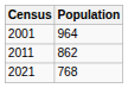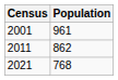2001 | Population: 964 -> 961
